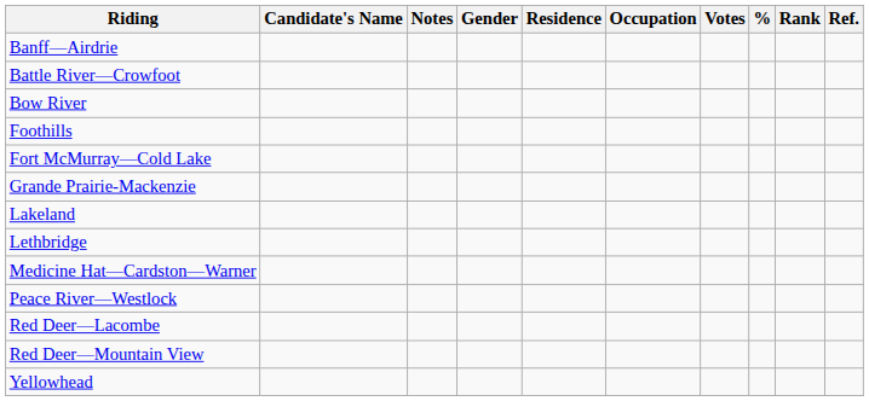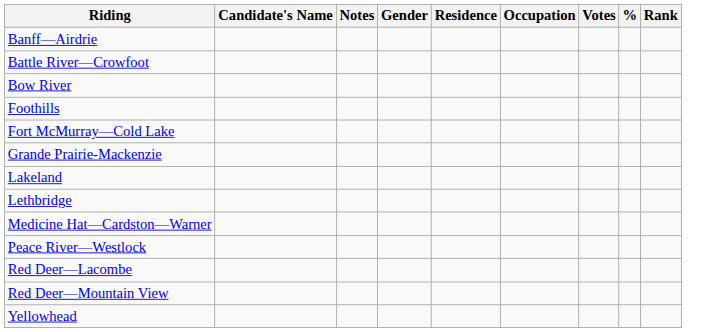- column: Ref.
